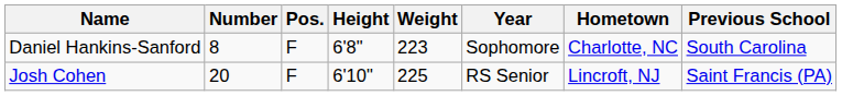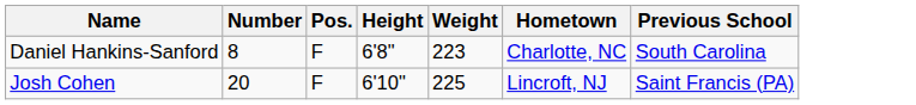- column: Year | Sophomore | RS Senior
